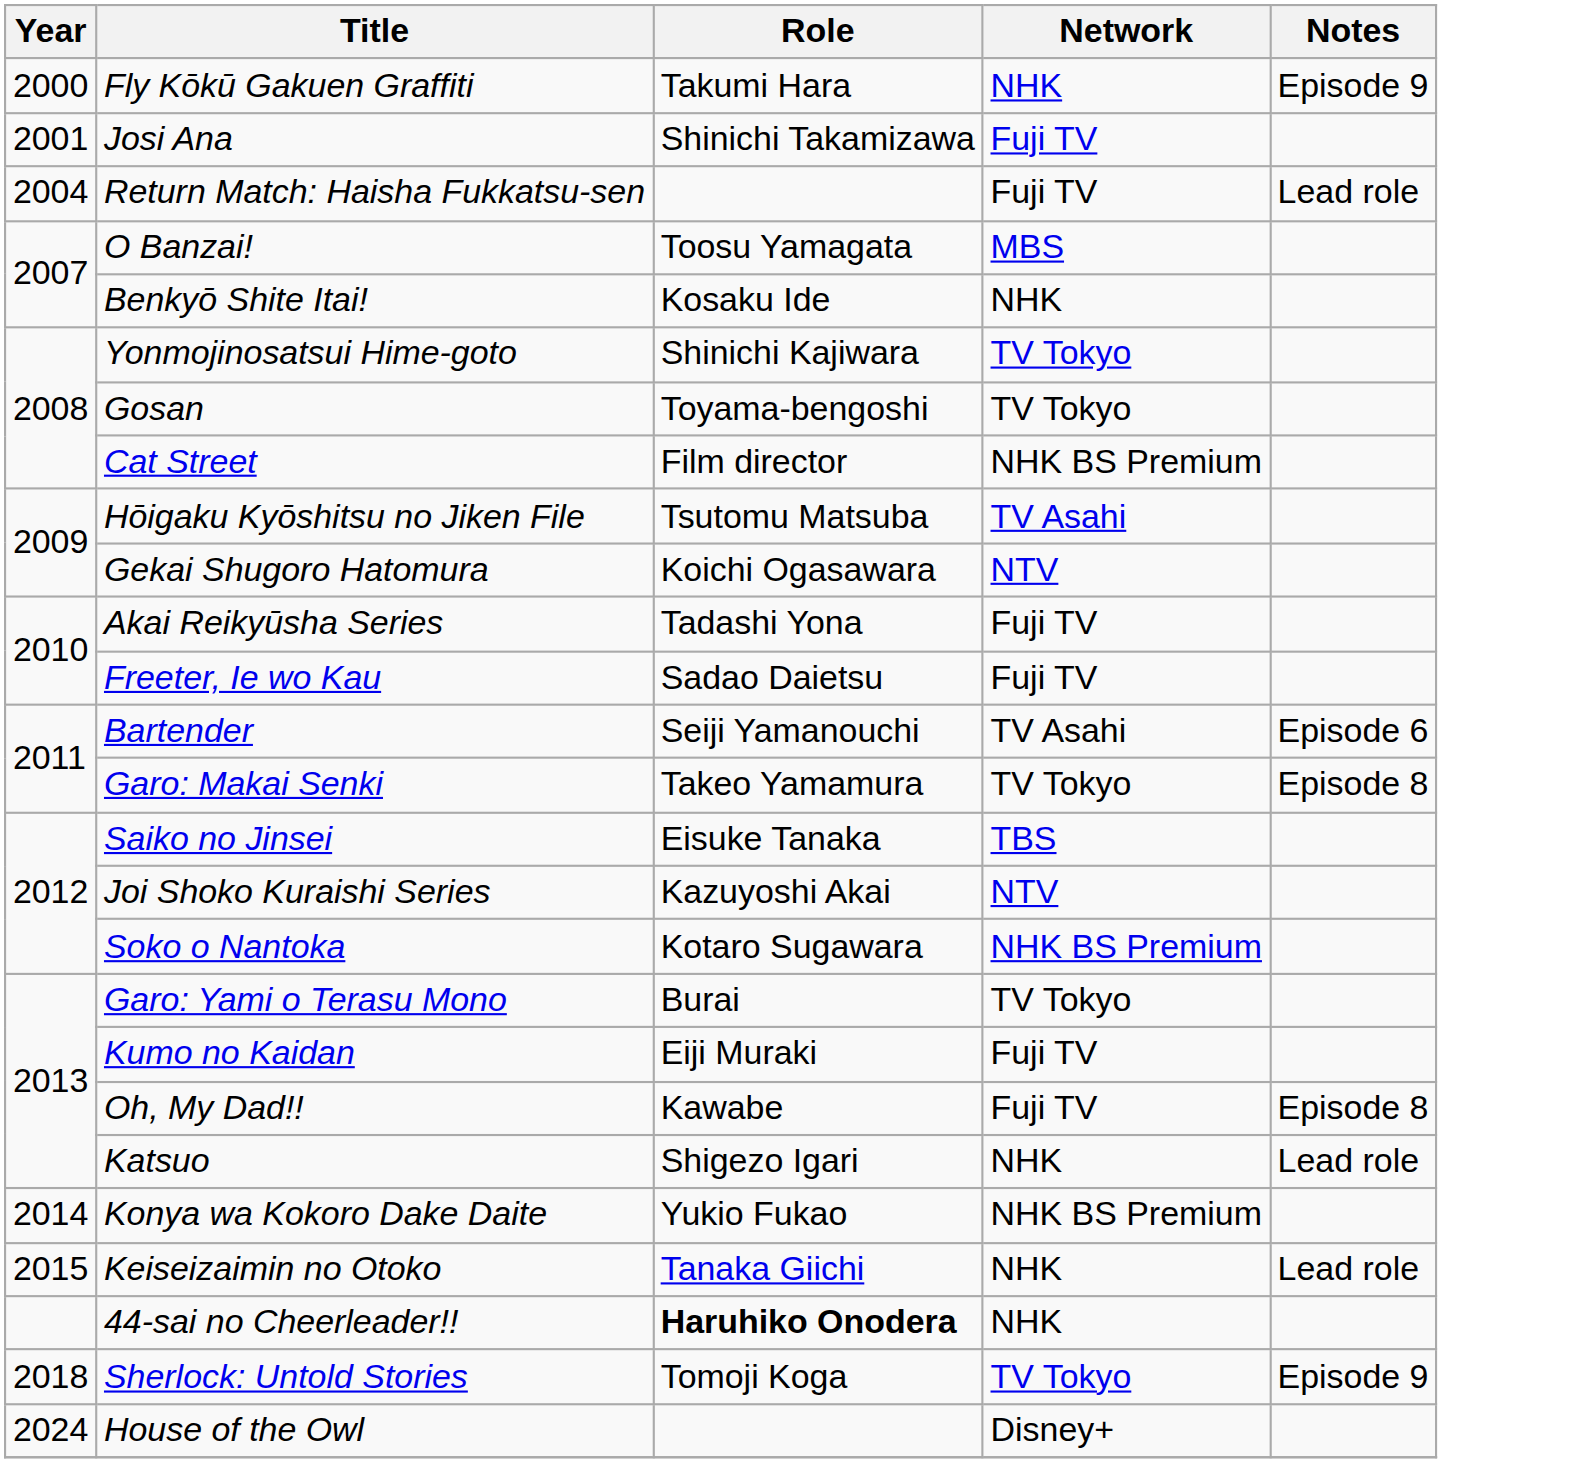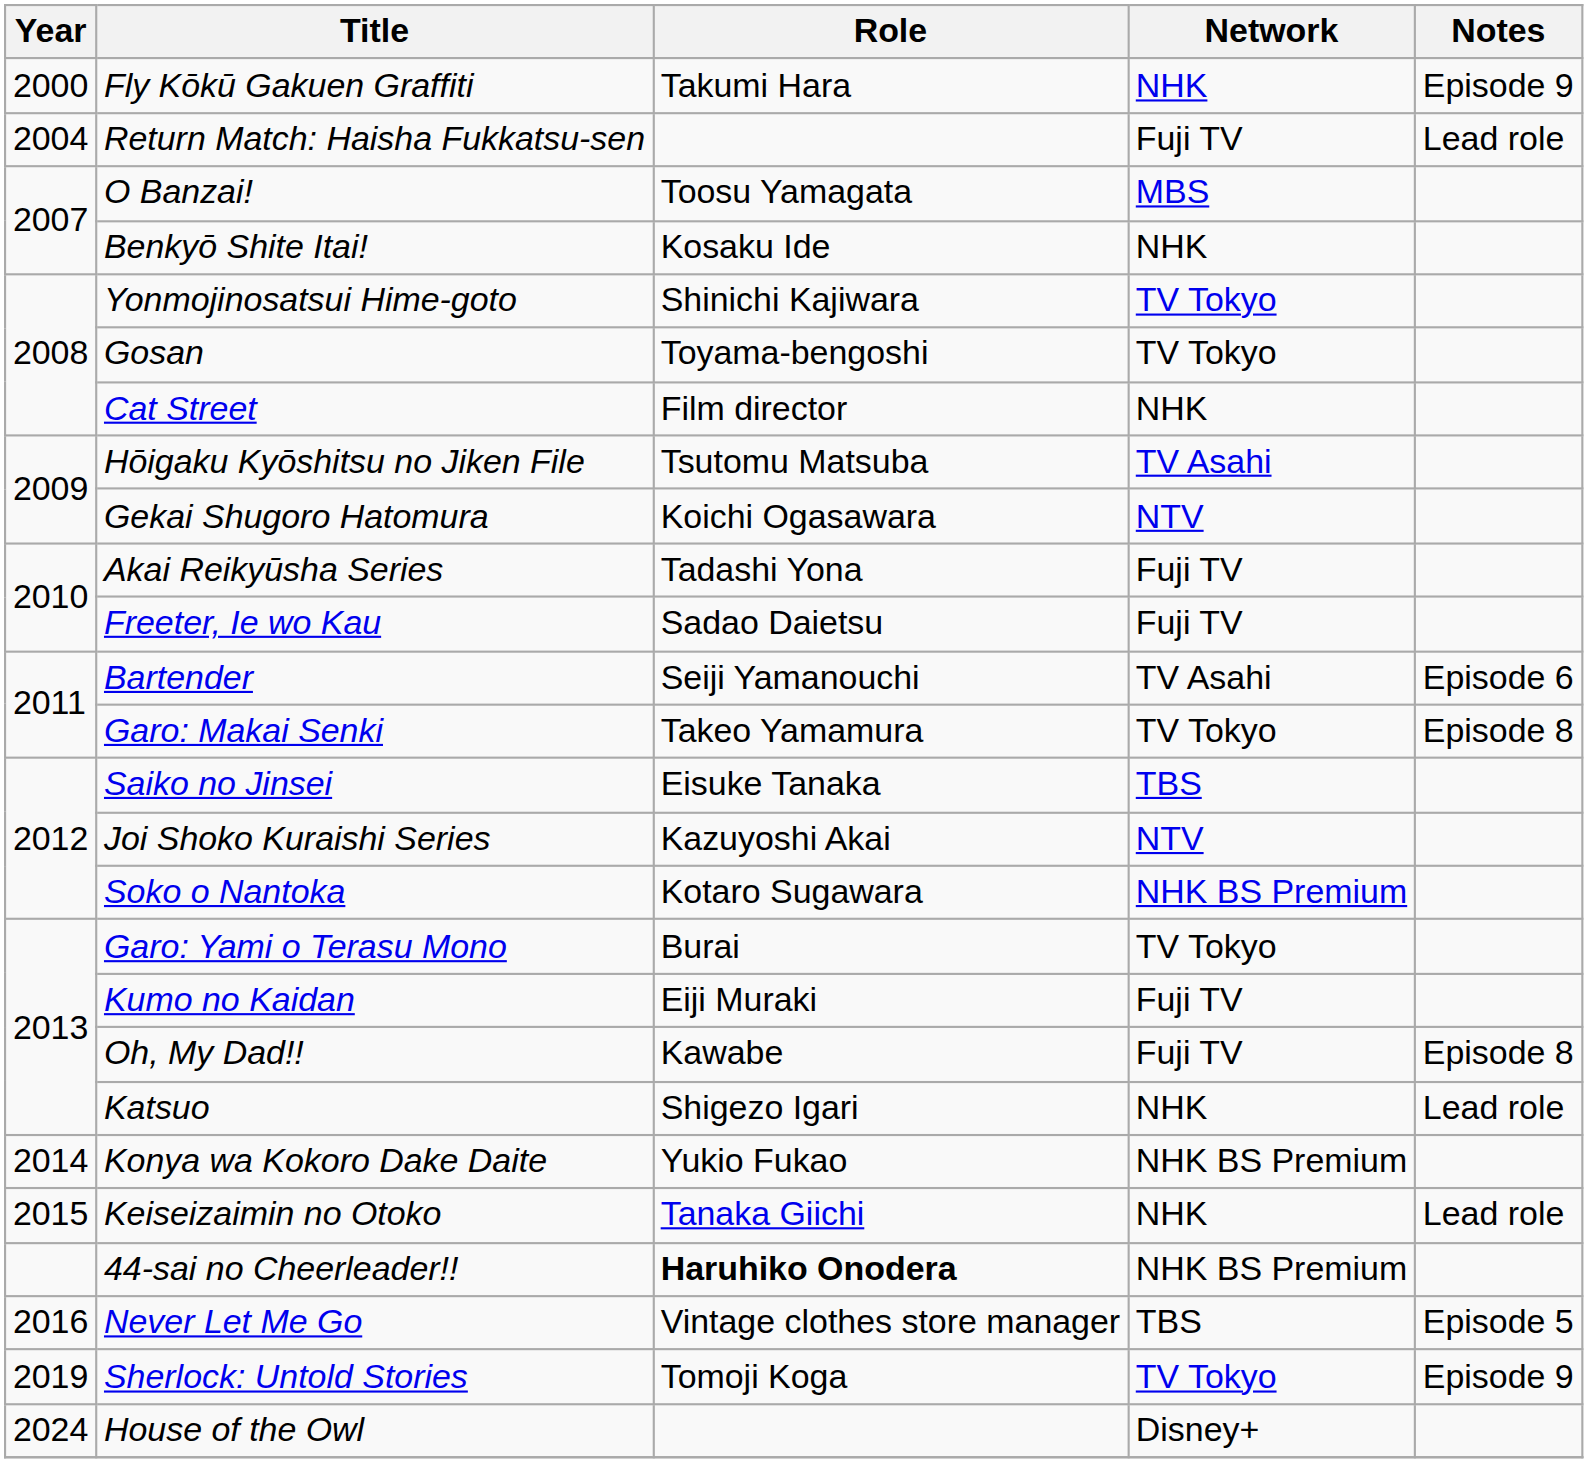- row: 2001 | Josi Ana | Shinichi Takamizawa | Fuji TV
Cat Street | Network: NHK BS Premium -> NHK
44-sai no Cheerleader!! | Network: NHK -> NHK BS Premium
+ row: 2016 | Never Let Me Go | Vintage clothes store manager | TBS | Episode 5
Sherlock: Untold Stories | Year: 2018 -> 2019
